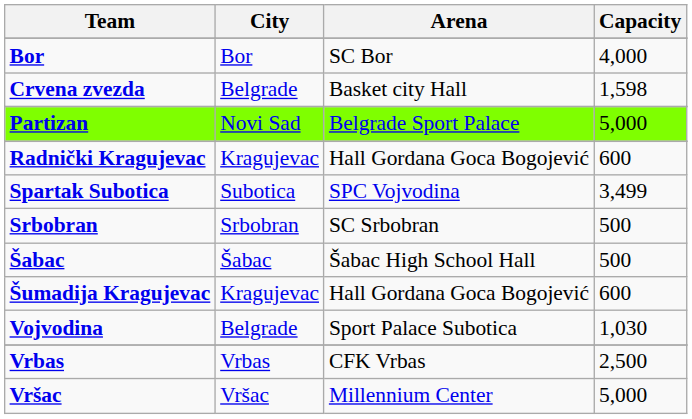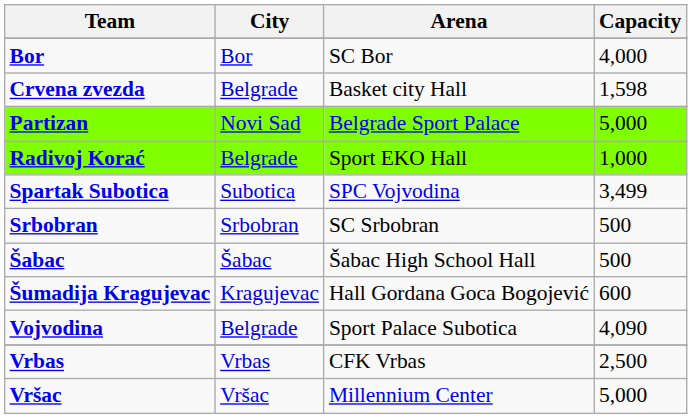+ row: Radivoj Korać | Belgrade | Sport EKO Hall | 1,000
- row: Radnički Kragujevac | Kragujevac | Hall Gordana Goca Bogojević | 600
Vojvodina | Capacity: 1,030 -> 4,090
